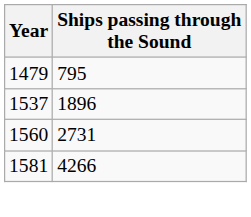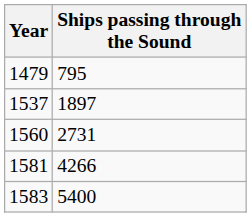1537 | Ships passing through the Sound: 1896 -> 1897
+ row: 1583 | 5400
